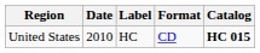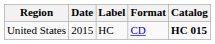United States | Date: 2010 -> 2015
